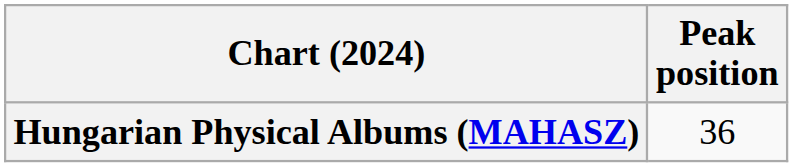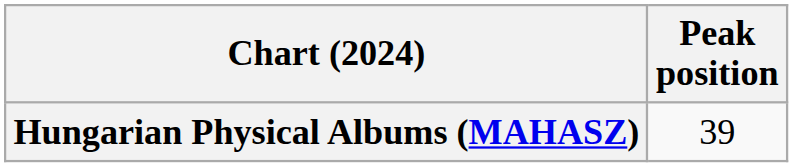Hungarian Physical Albums (MAHASZ) | Peak position: 36 -> 39
